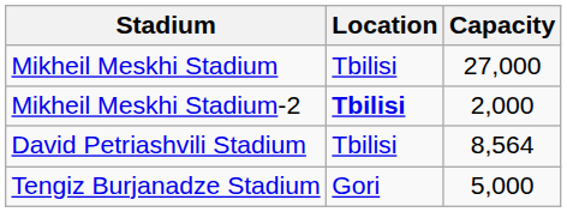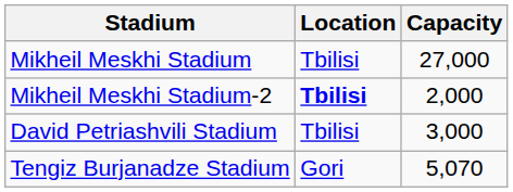David Petriashvili Stadium | Capacity: 8,564 -> 3,000
Tengiz Burjanadze Stadium | Capacity: 5,000 -> 5,070
